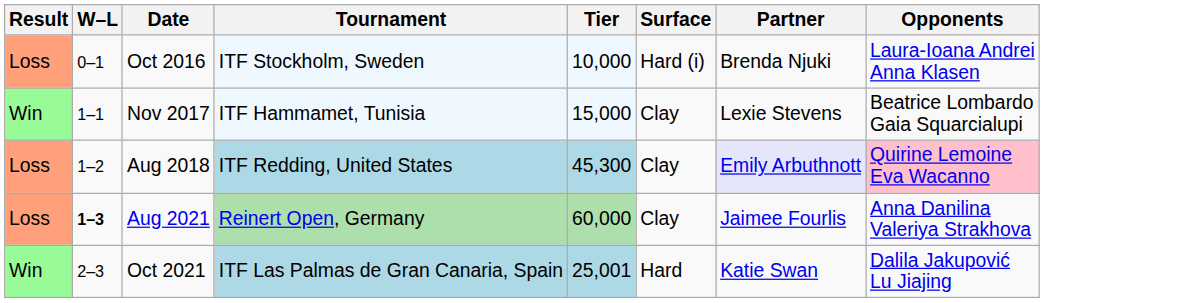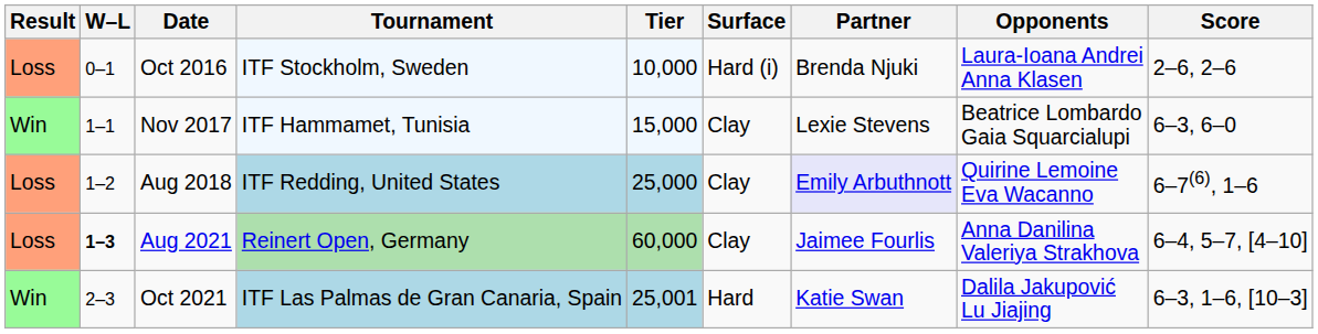+ column: Score | 2–6, 2–6 | 6–3, 6–0 | 6–7(6), 1–6 | 6–4, 5–7, [4–10] | 6–3, 1–6, [10–3]
Aug 2018 | Tier: 45,300 -> 25,000
Aug 2018 | Opponents: pink background -> no background
